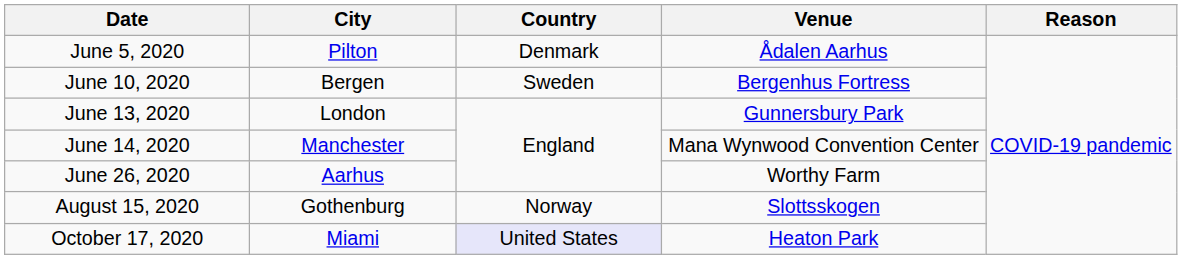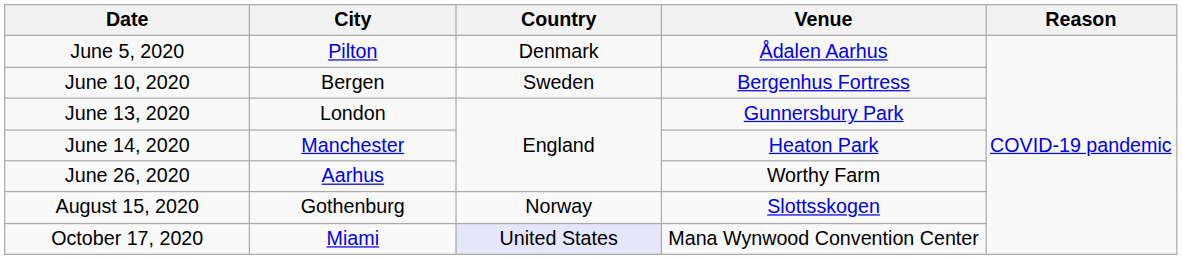June 14, 2020 | Venue: Mana Wynwood Convention Center -> Heaton Park
October 17, 2020 | Venue: Heaton Park -> Mana Wynwood Convention Center
